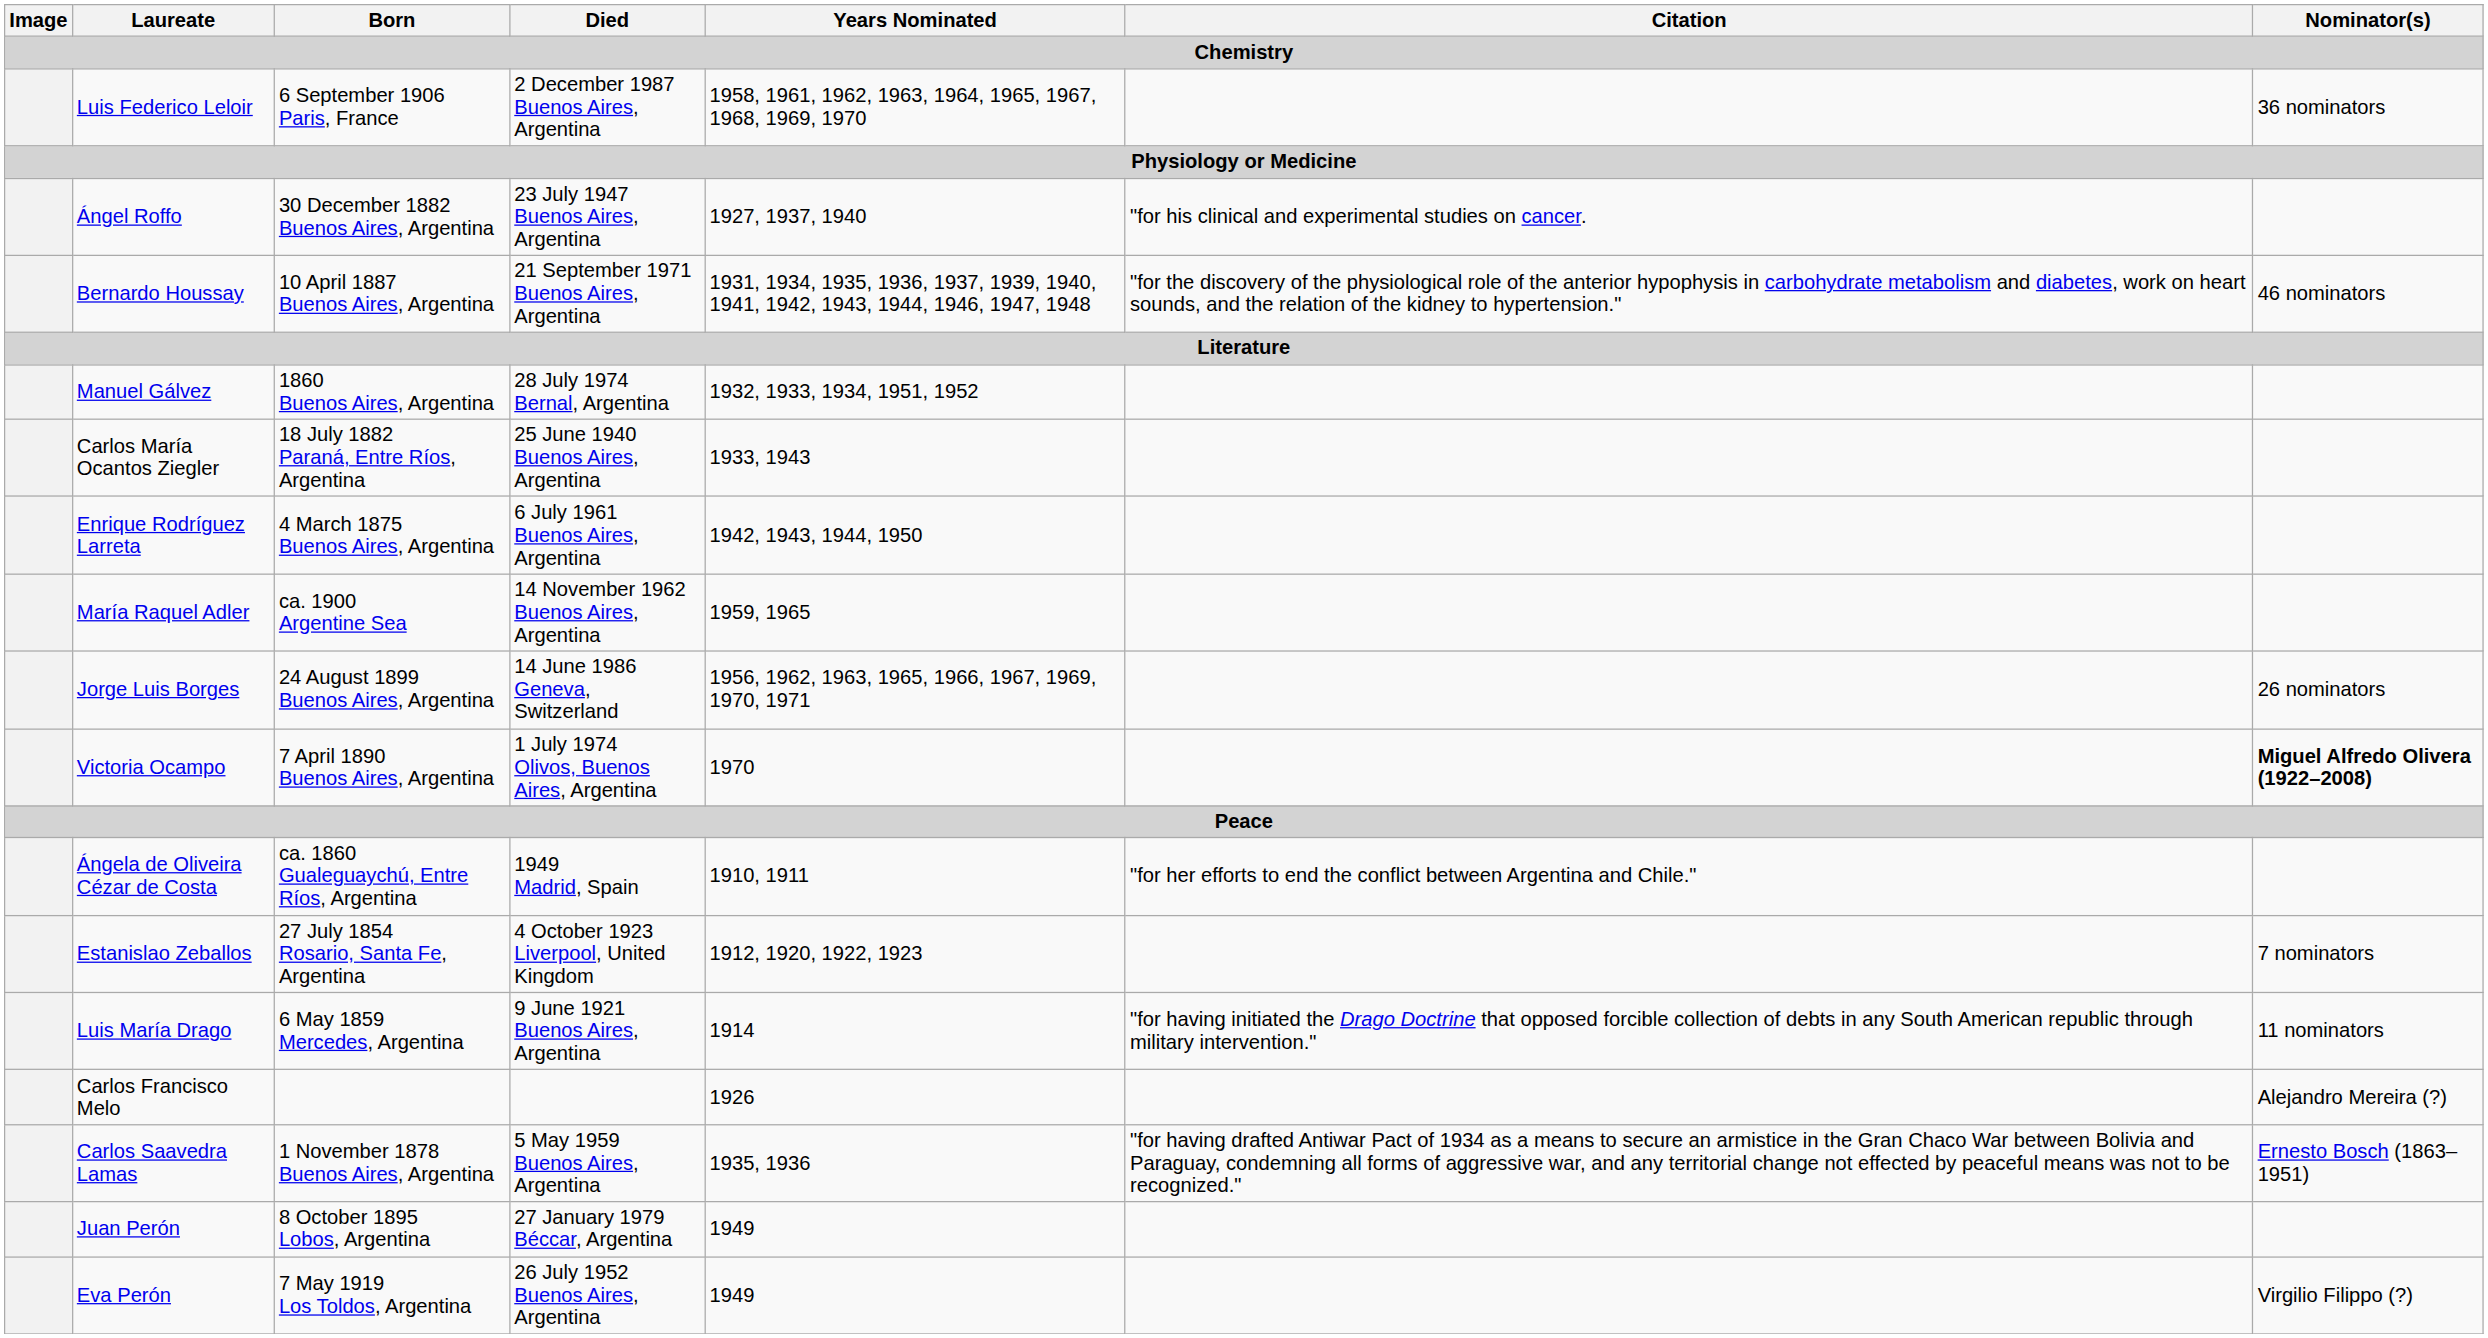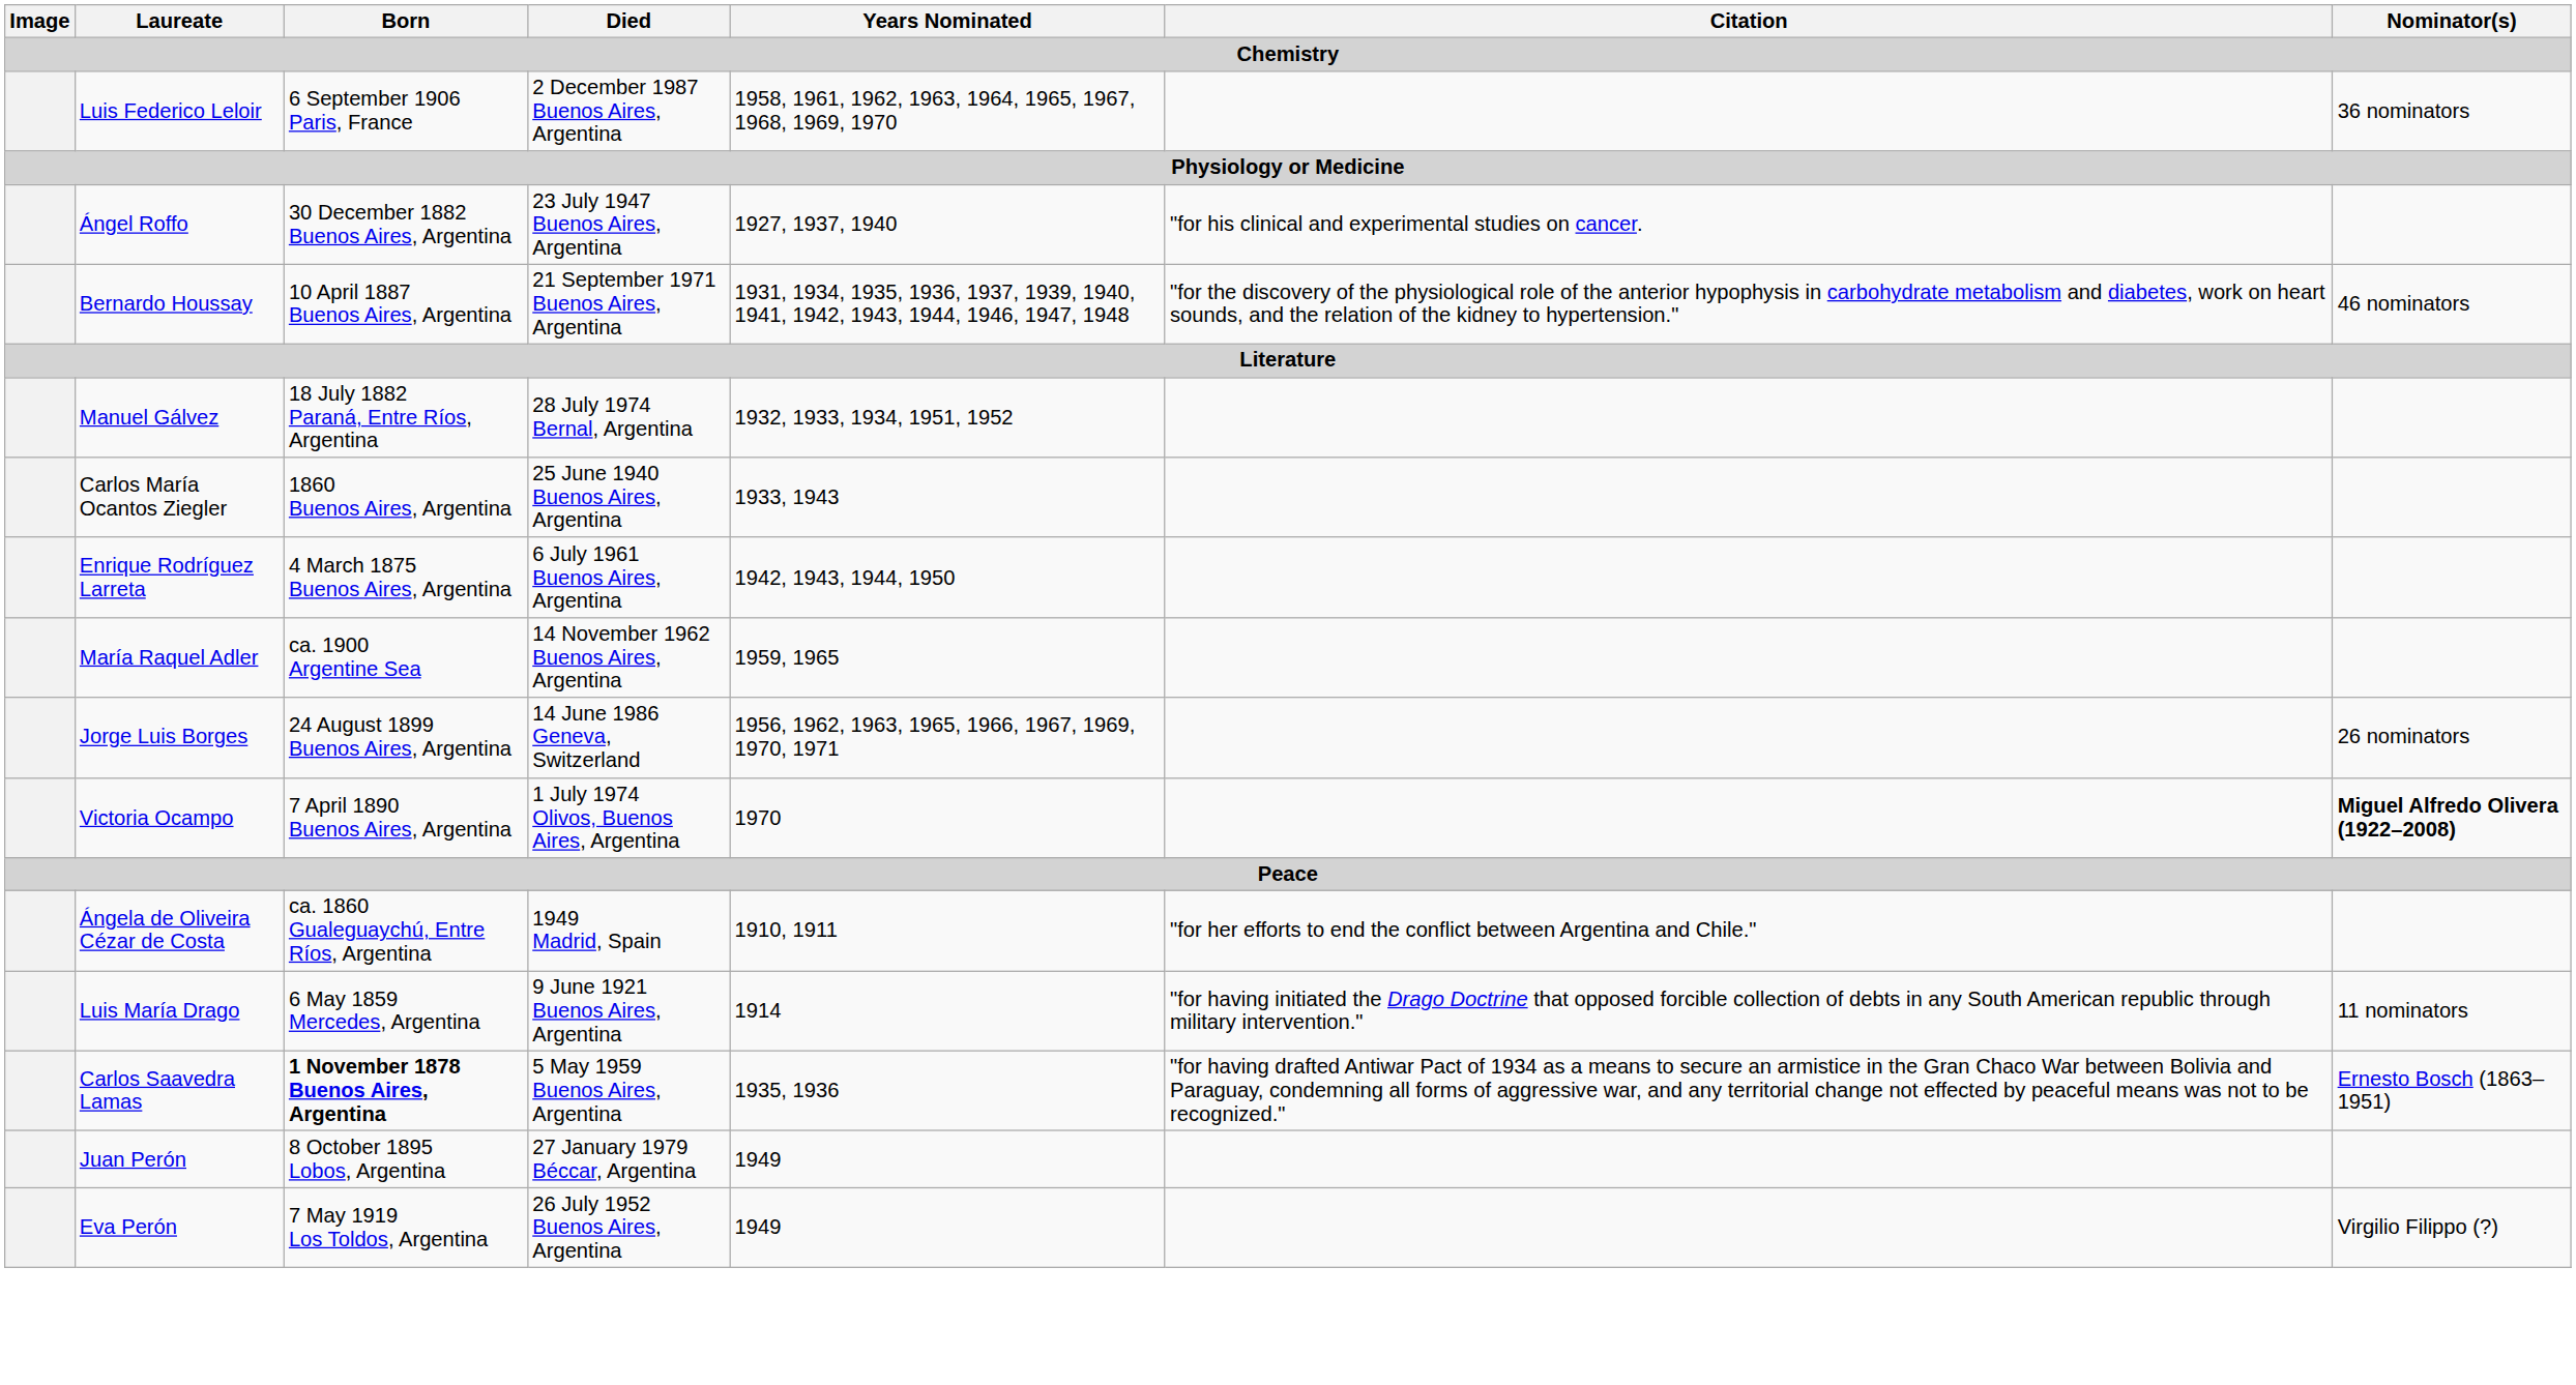Manuel Gálvez | Born: 1860 Buenos Aires, Argentina -> 18 July 1882 Paraná, Entre Ríos, Argentina
Carlos María Ocantos Ziegler | Born: 18 July 1882 Paraná, Entre Ríos, Argentina -> 1860 Buenos Aires, Argentina
- row: Estanislao Zeballos | 27 July 1854 Rosario, Santa Fe, Argentina | 4 October 1923 Liverpool, United Kingdom | 1912, 1920, 1922, 1923 | 7 nominators
- row: Carlos Francisco Melo | 1926 | Alejandro Mereira (?)
Carlos Saavedra Lamas | Born: normal -> bold
